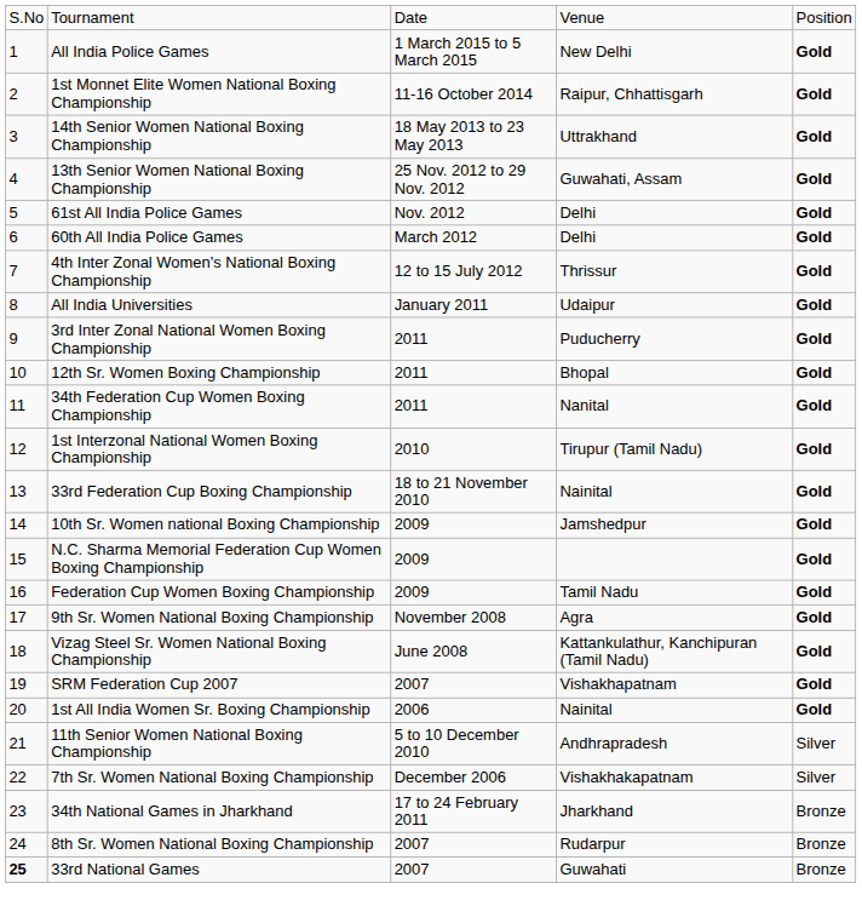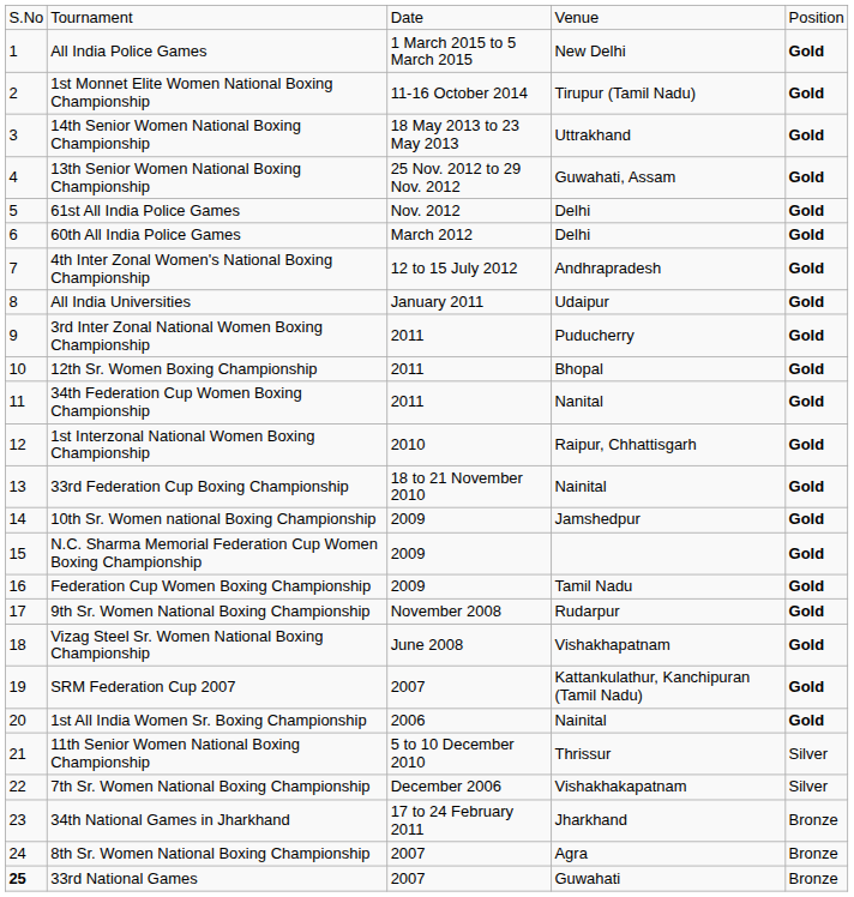1st Monnet Elite Women National Boxing Championship | column 4: Raipur, Chhattisgarh -> Tirupur (Tamil Nadu)
4th Inter Zonal Women's National Boxing Championship | column 4: Thrissur -> Andhrapradesh
1st Interzonal National Women Boxing Championship | column 4: Tirupur (Tamil Nadu) -> Raipur, Chhattisgarh
9th Sr. Women National Boxing Championship | column 4: Agra -> Rudarpur
Vizag Steel Sr. Women National Boxing Championship | column 4: Kattankulathur, Kanchipuran (Tamil Nadu) -> Vishakhapatnam
SRM Federation Cup 2007 | column 4: Vishakhapatnam -> Kattankulathur, Kanchipuran (Tamil Nadu)
11th Senior Women National Boxing Championship | column 4: Andhrapradesh -> Thrissur
8th Sr. Women National Boxing Championship | column 4: Rudarpur -> Agra
